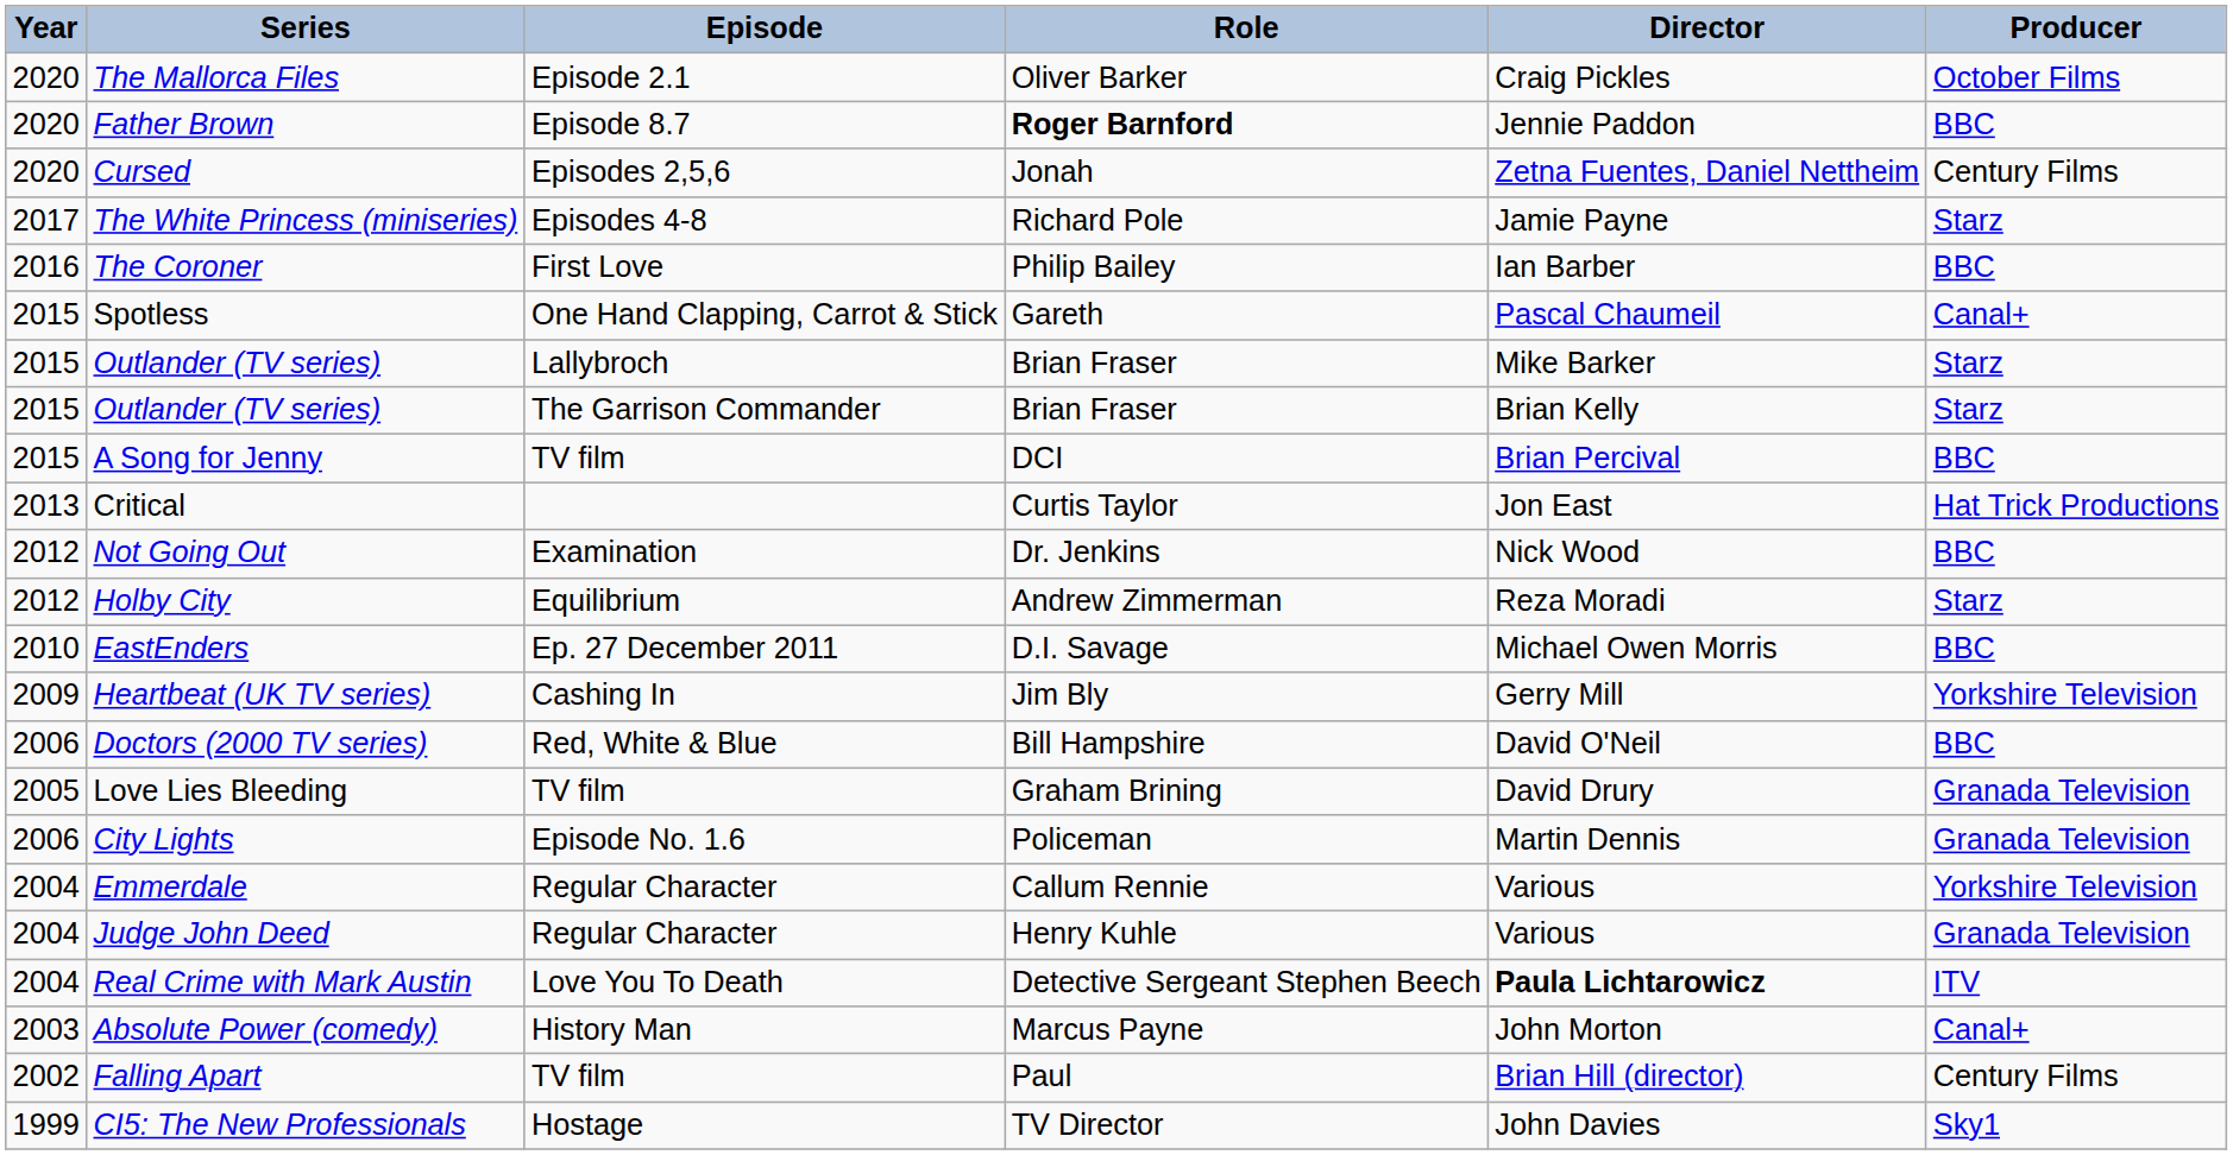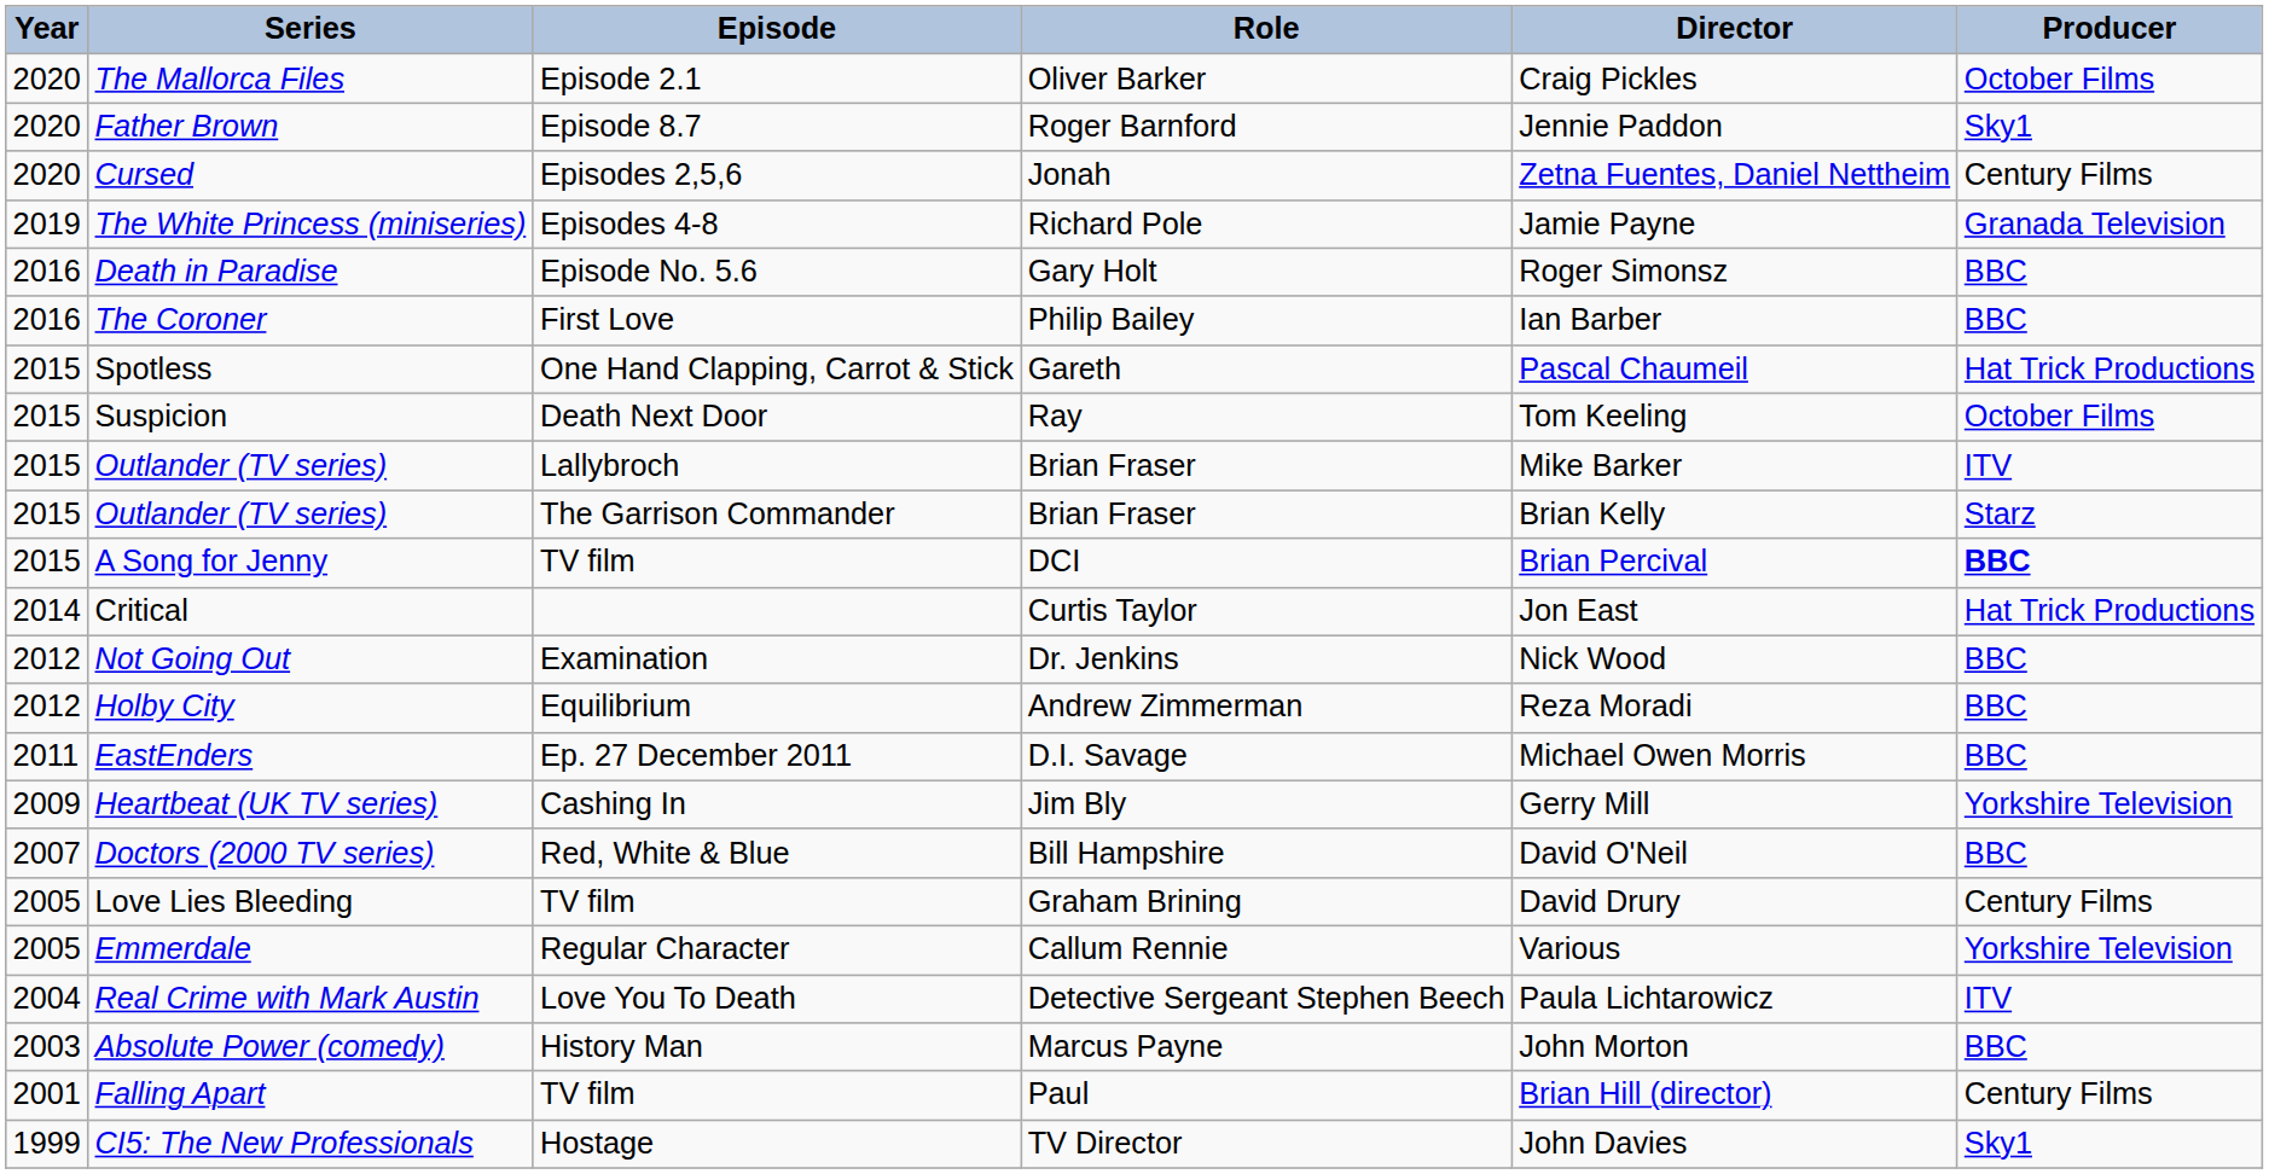Father Brown | Role: bold -> normal
Father Brown | Producer: BBC -> Sky1
The White Princess (miniseries) | Year: 2017 -> 2019
The White Princess (miniseries) | Producer: Starz -> Granada Television
+ row: 2016 | Death in Paradise | Episode No. 5.6 | Gary Holt | Roger Simonsz | BBC
Spotless | Producer: Canal+ -> Hat Trick Productions
+ row: 2015 | Suspicion | Death Next Door | Ray | Tom Keeling | October Films
Outlander (TV series) / Lallybroch | Producer: Starz -> ITV
A Song for Jenny | Producer: normal -> bold
Critical | Year: 2013 -> 2014
Holby City | Producer: Starz -> BBC
EastEnders | Year: 2010 -> 2011
Doctors (2000 TV series) | Year: 2006 -> 2007
Love Lies Bleeding | Producer: Granada Television -> Century Films
- row: 2006 | City Lights | Episode No. 1.6 | Policeman | Martin Dennis | Granada Television
Emmerdale | Year: 2004 -> 2005
- row: 2004 | Judge John Deed | Regular Character | Henry Kuhle | Various | Granada Television
Real Crime with Mark Austin | Director: bold -> normal
Absolute Power (comedy) | Producer: Canal+ -> BBC
Falling Apart | Year: 2002 -> 2001
